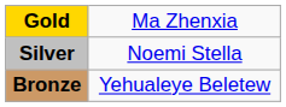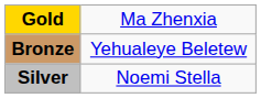rows swapped: Silver <-> Bronze
